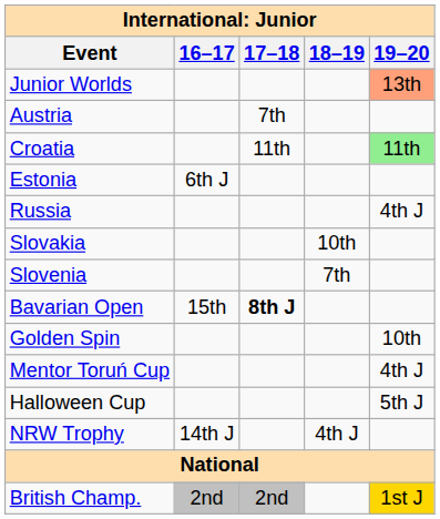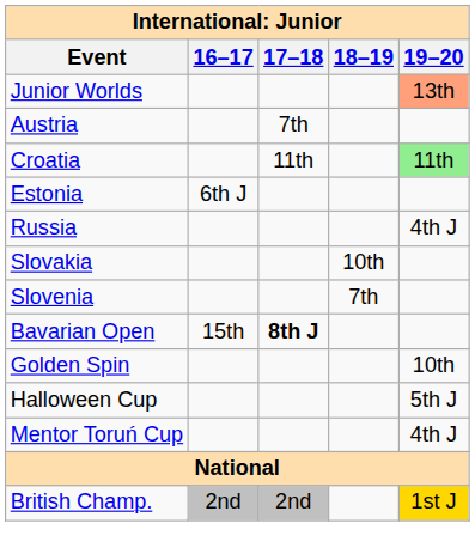rows swapped: Halloween Cup <-> Mentor Toruń Cup
- row: NRW Trophy | 14th J | 4th J
